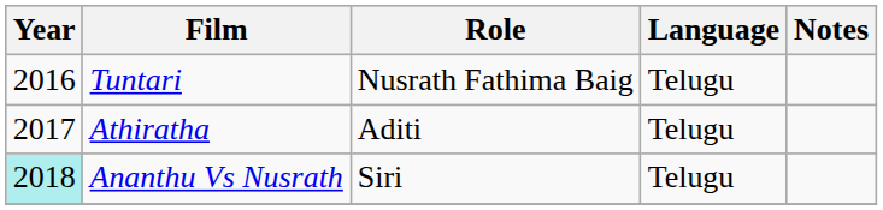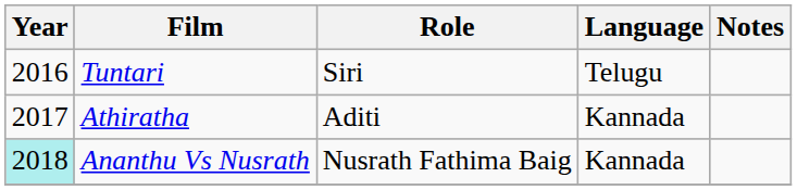Tuntari | Role: Nusrath Fathima Baig -> Siri
Athiratha | Language: Telugu -> Kannada
Ananthu Vs Nusrath | Role: Siri -> Nusrath Fathima Baig
Ananthu Vs Nusrath | Language: Telugu -> Kannada
